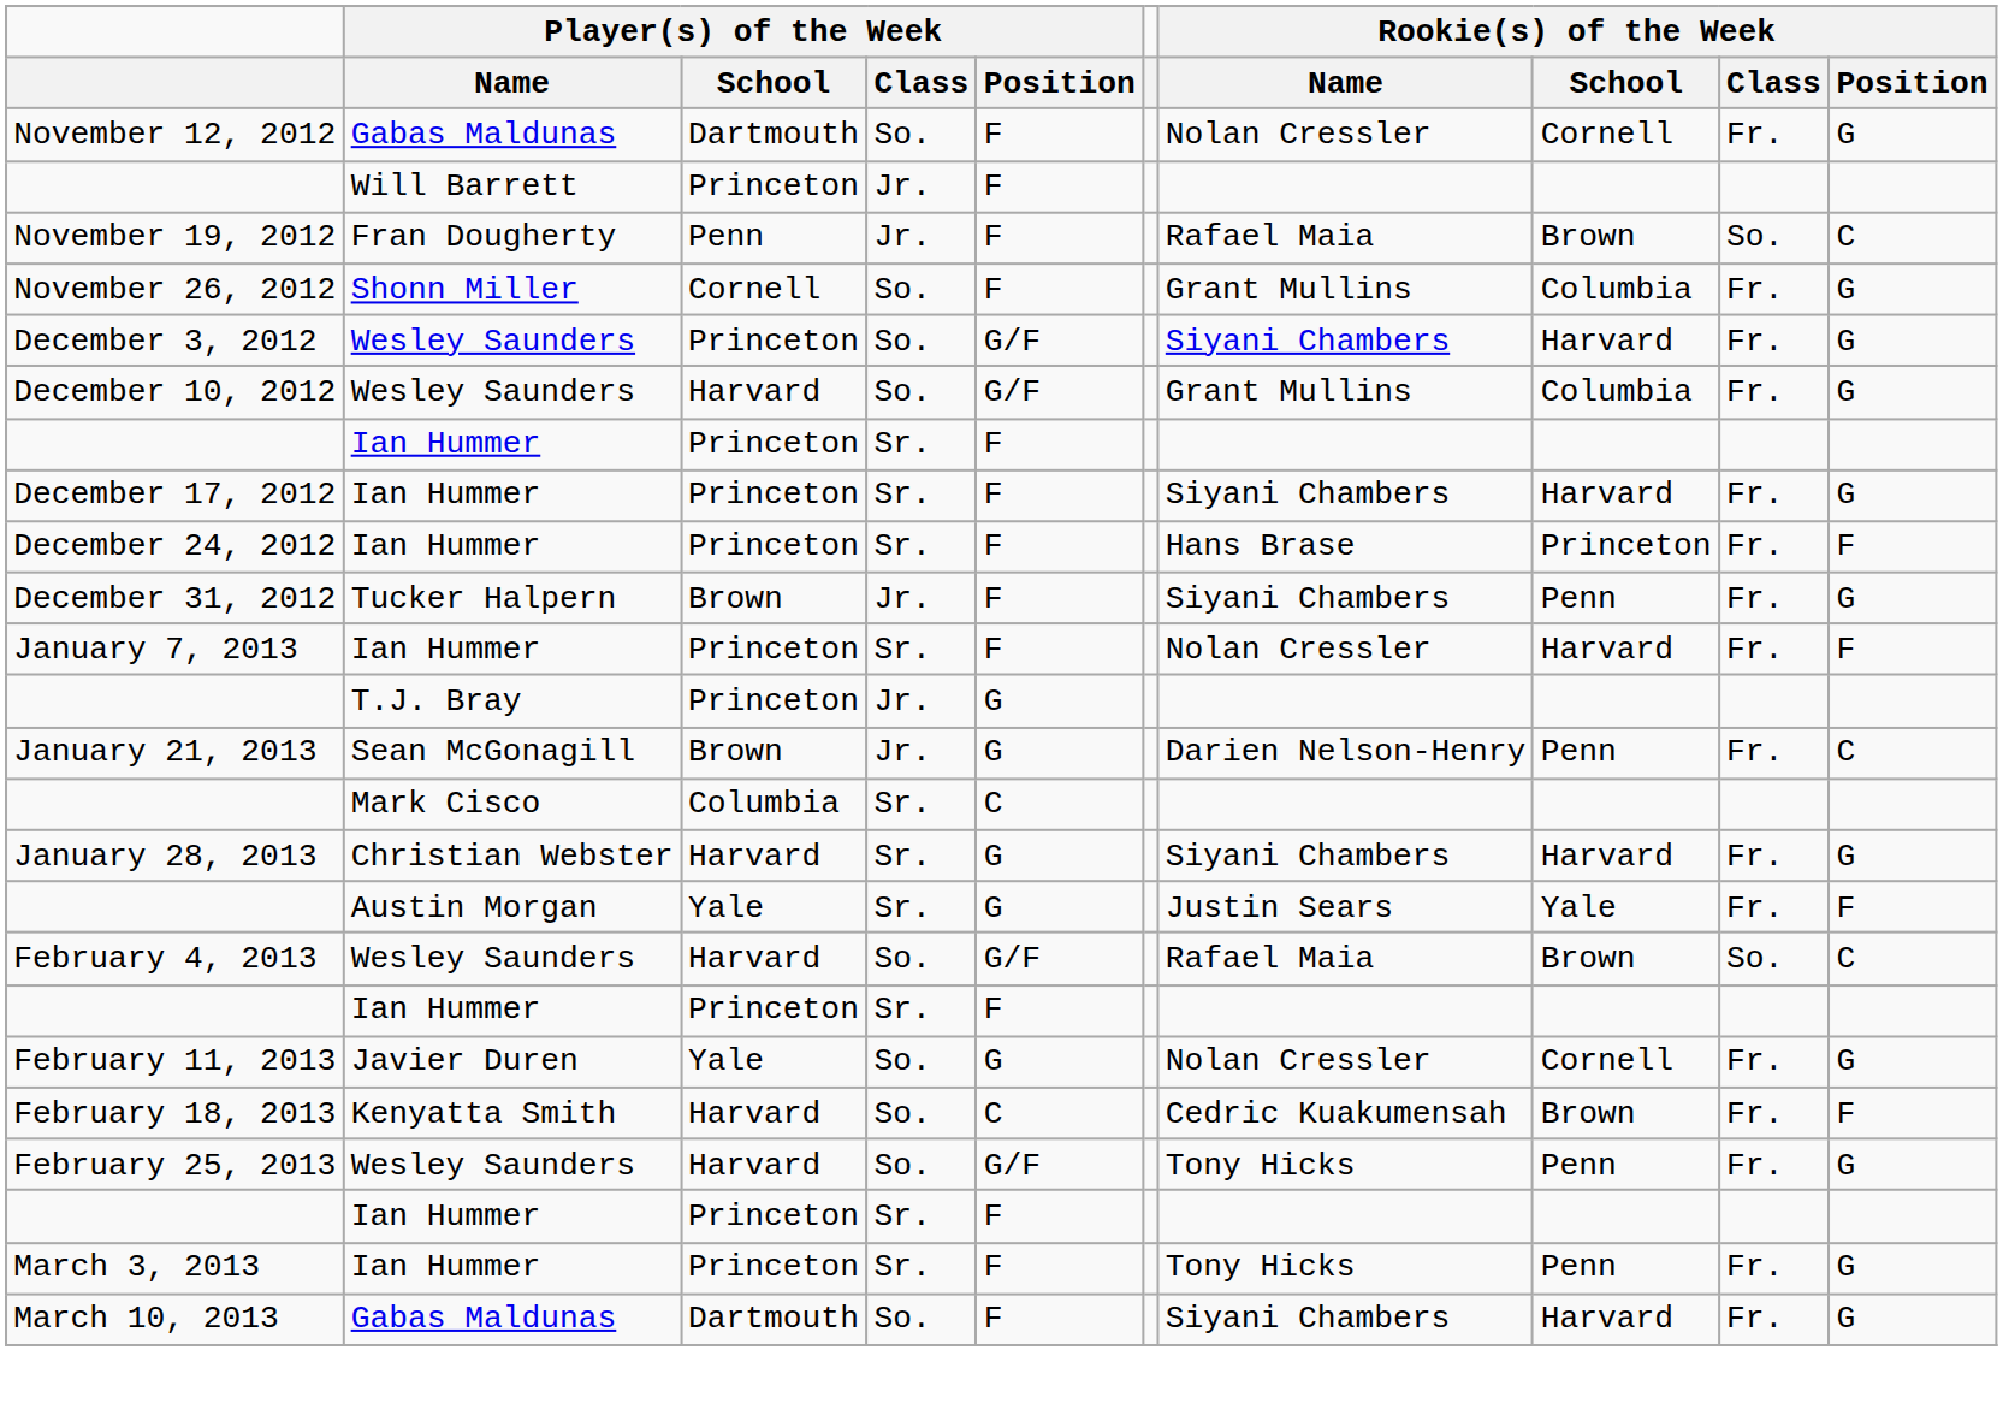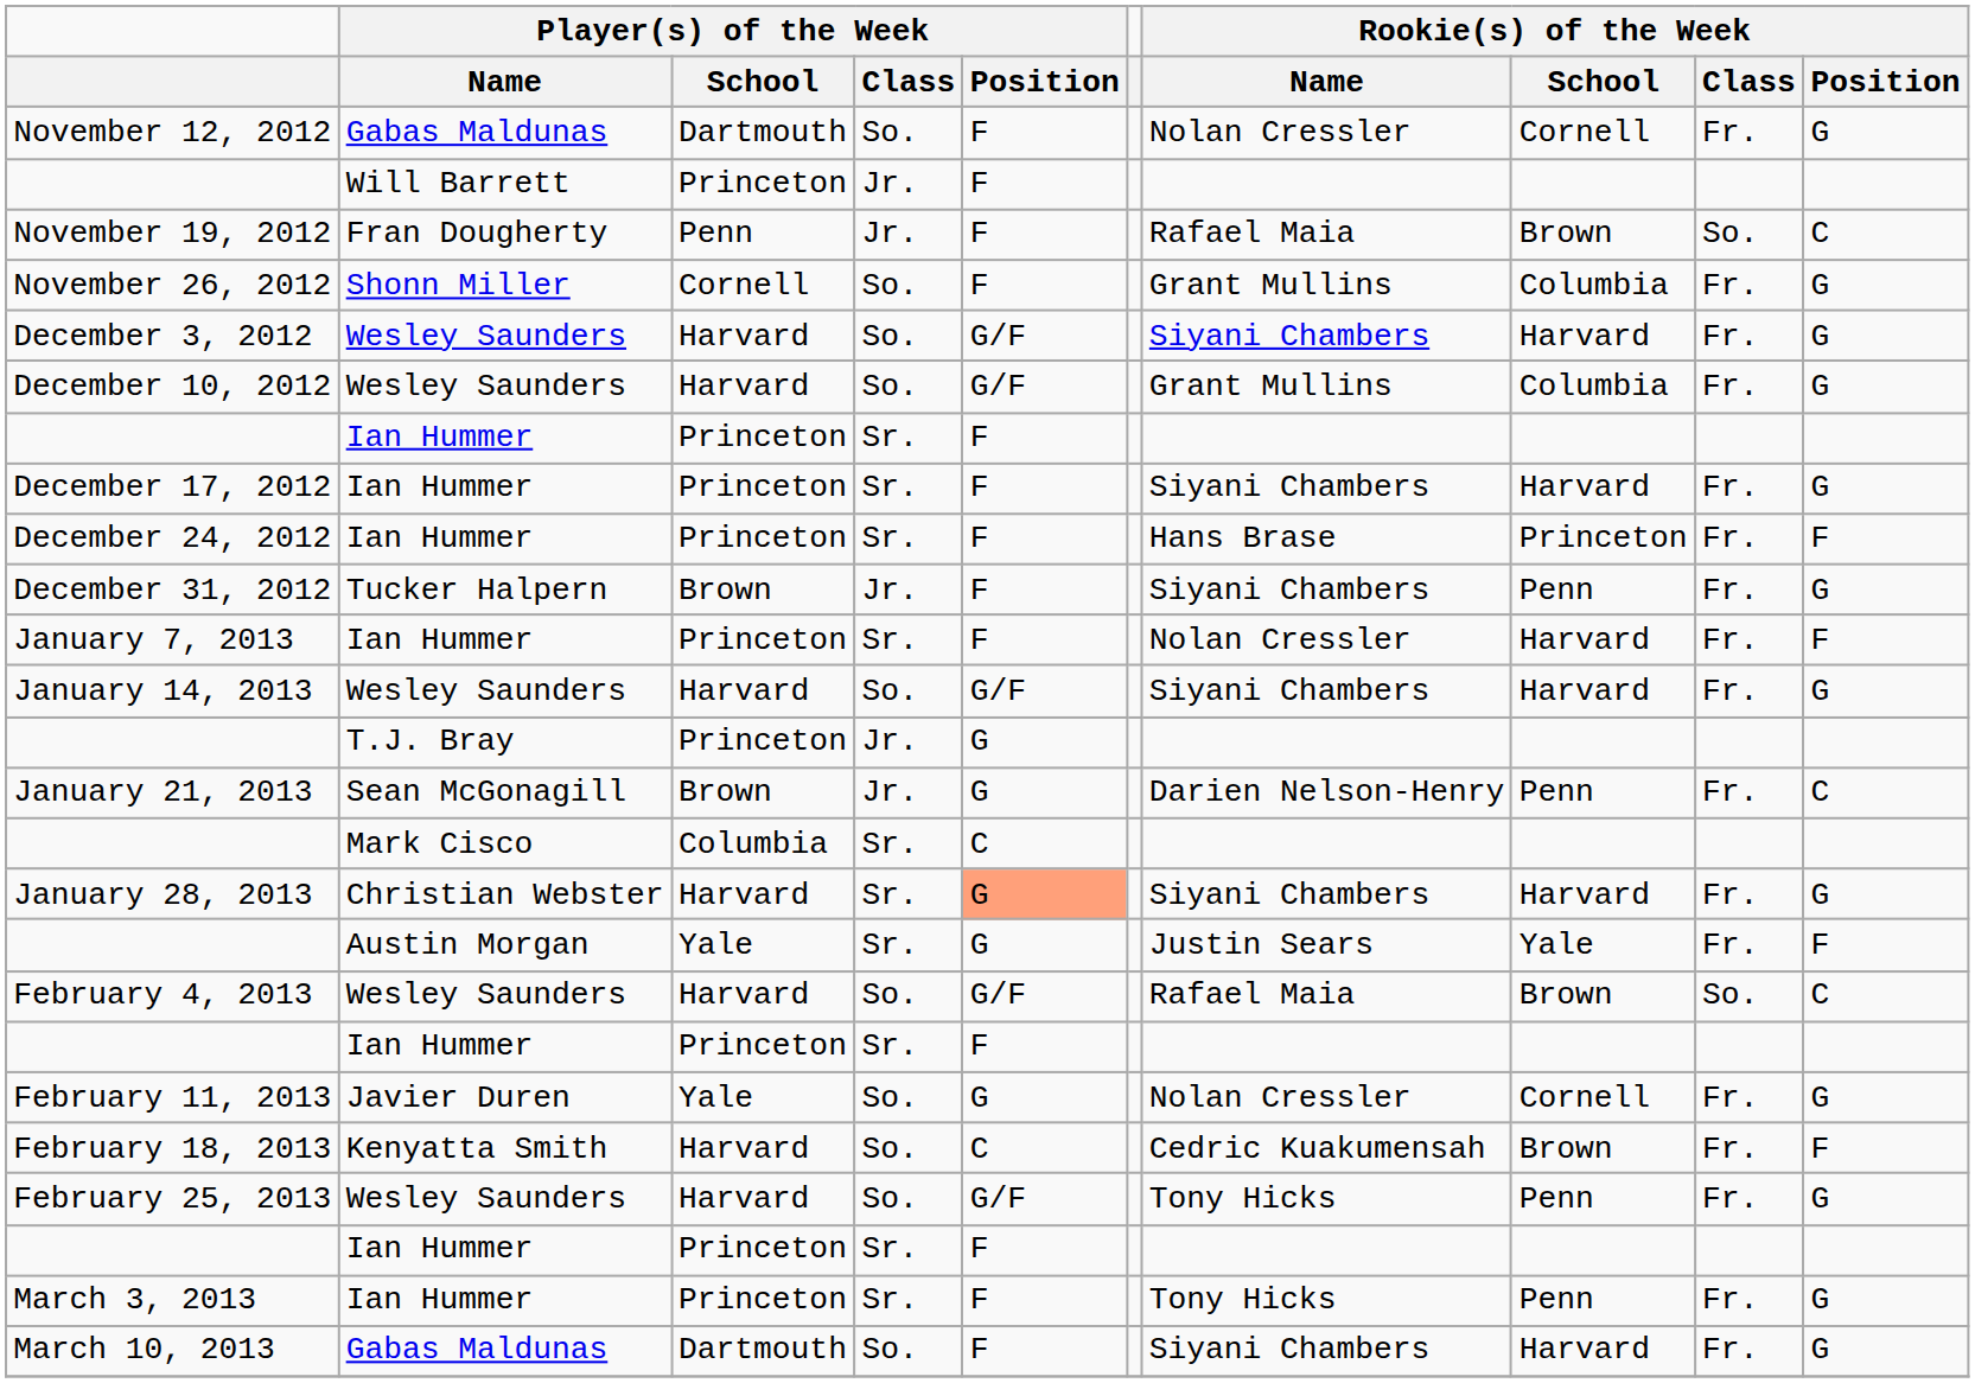December 3, 2012 | Player(s) of the Week / School: Princeton -> Harvard
+ row: January 14, 2013 | Wesley Saunders | Harvard | So. | G/F | Siyani Chambers | Harvard | Fr. | G
January 28, 2013 | Player(s) of the Week / Position: no background -> lightsalmon background
